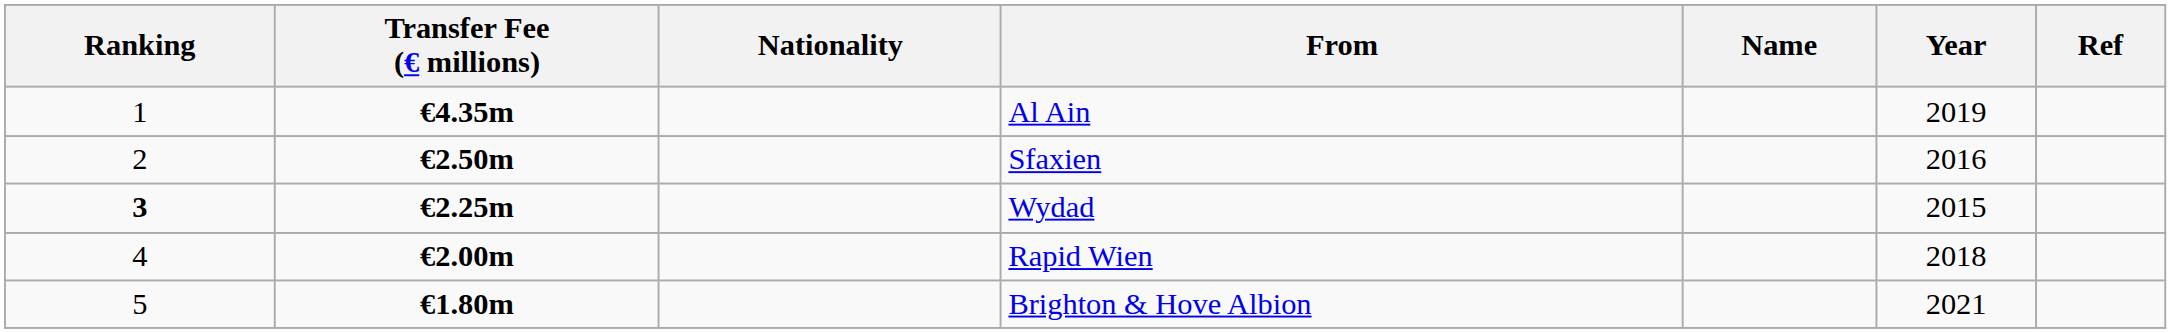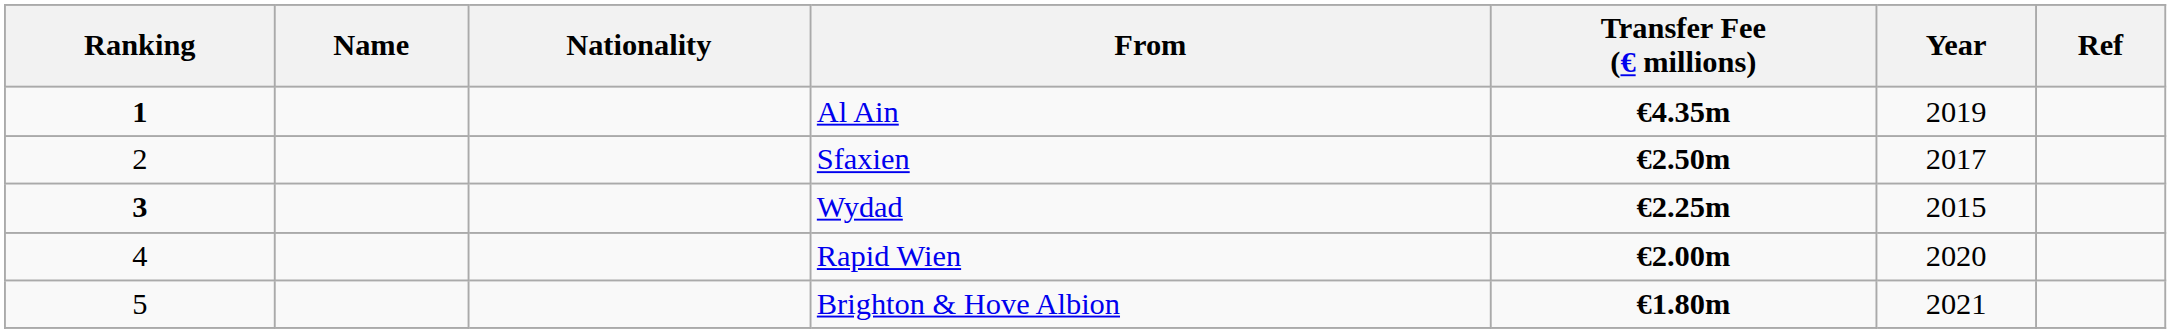columns swapped: Name <-> Transfer Fee (€ millions)
Al Ain | Ranking: normal -> bold
Sfaxien | Year: 2016 -> 2017
Rapid Wien | Year: 2018 -> 2020
